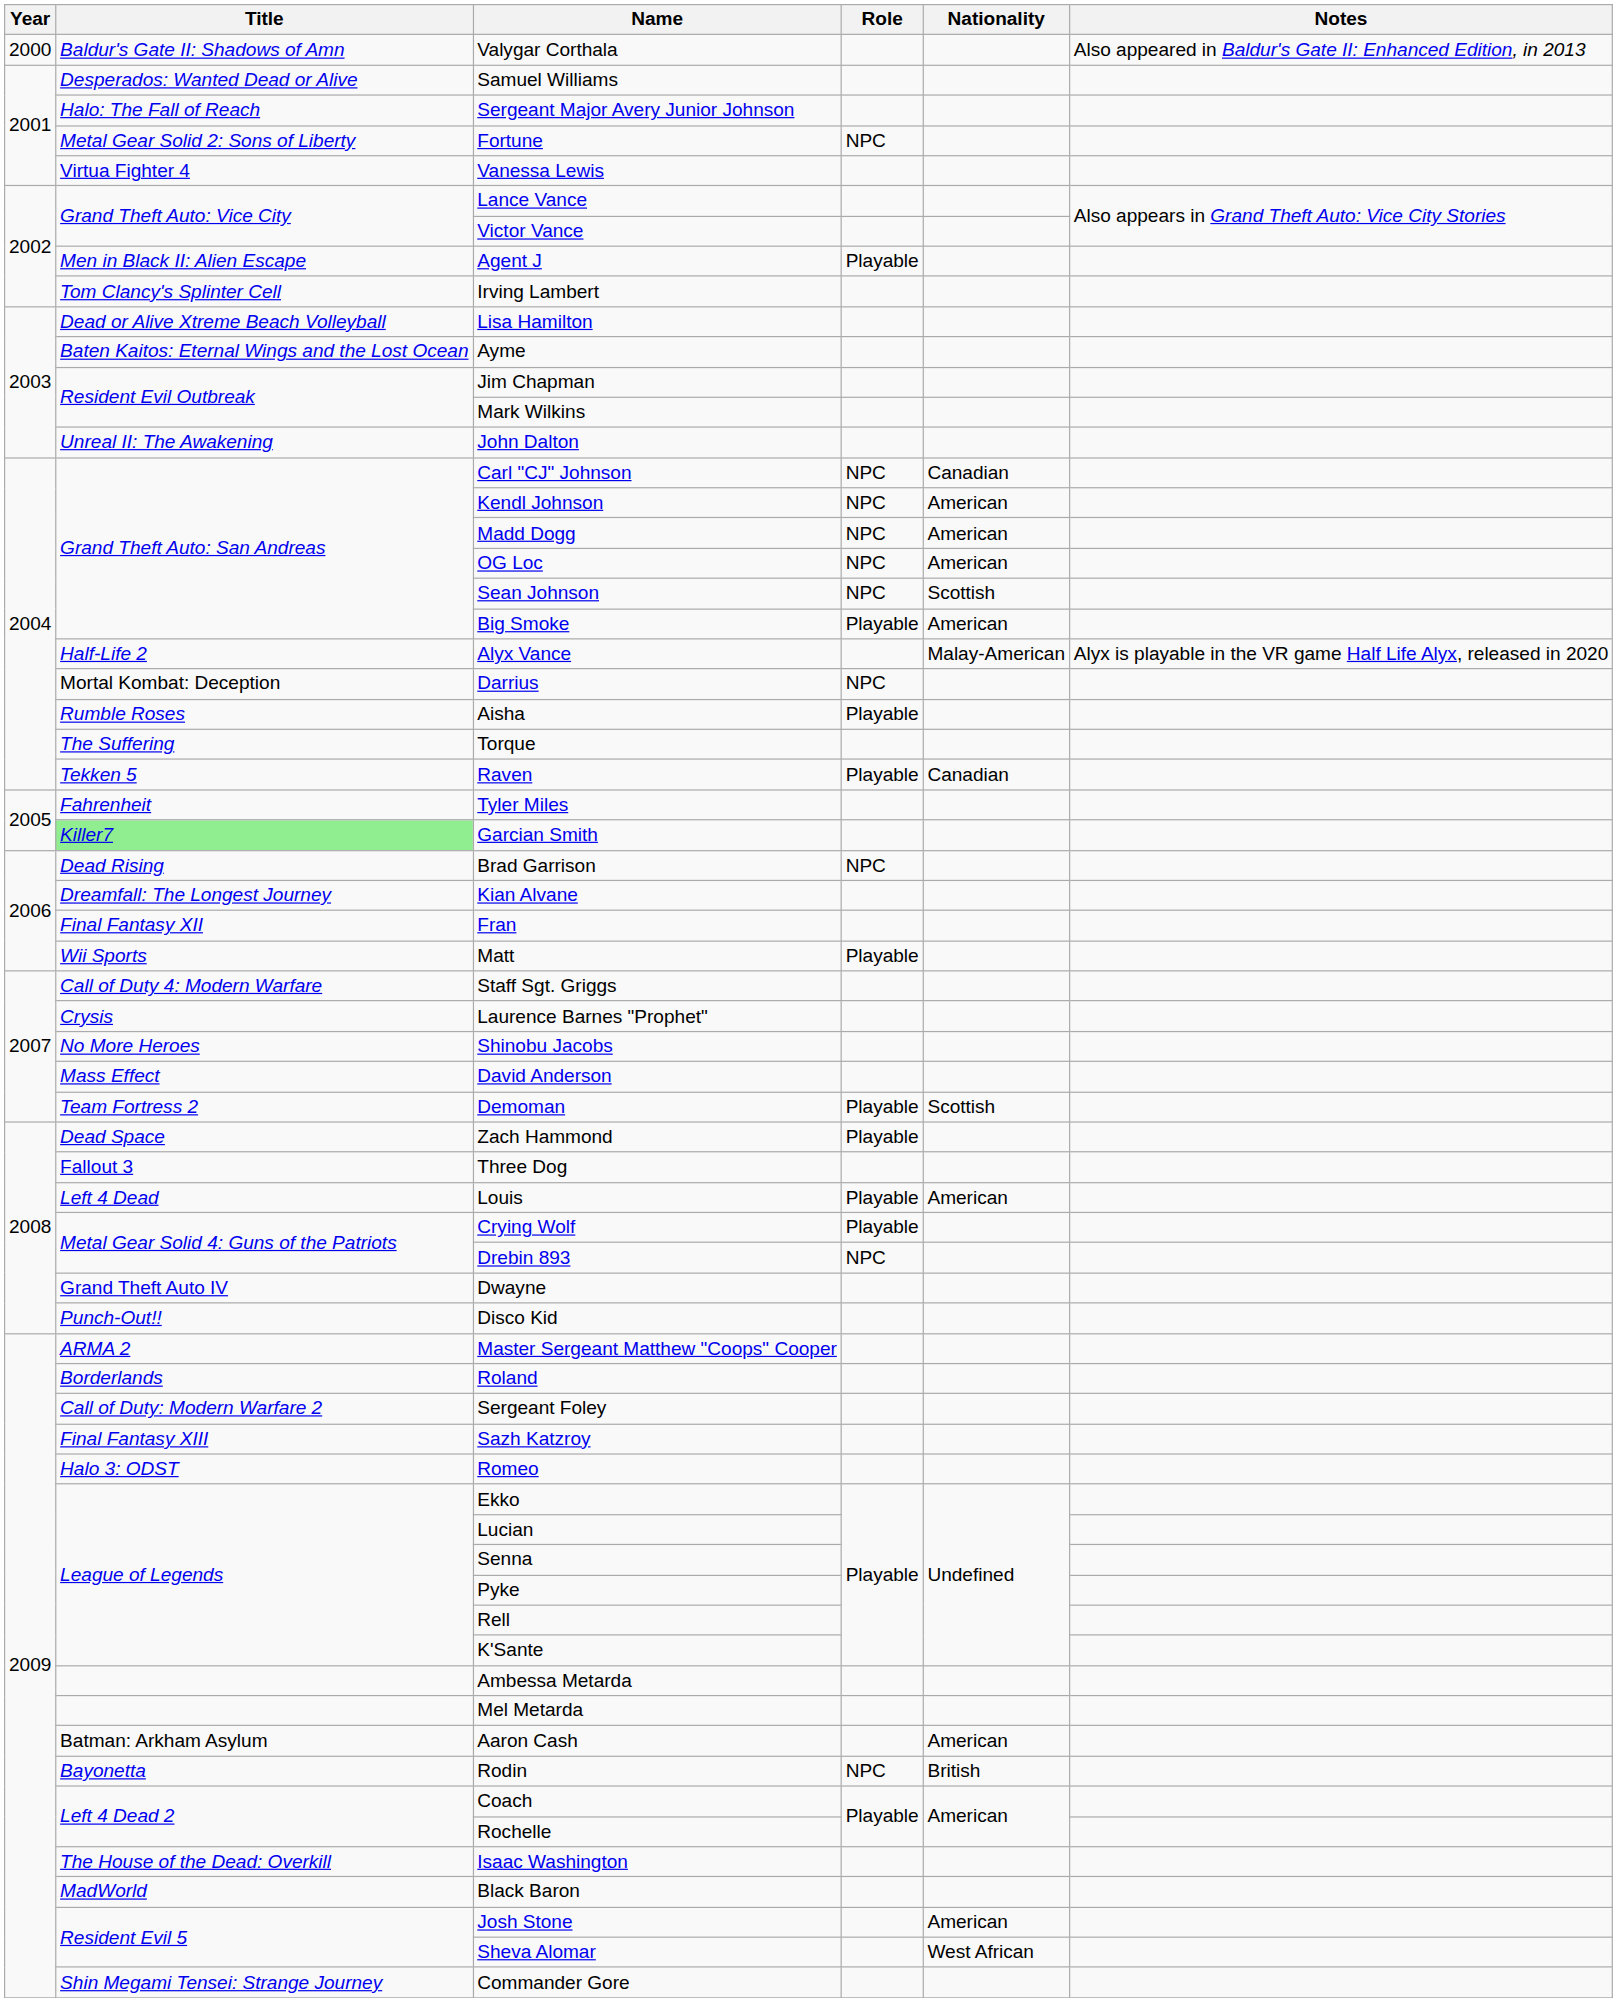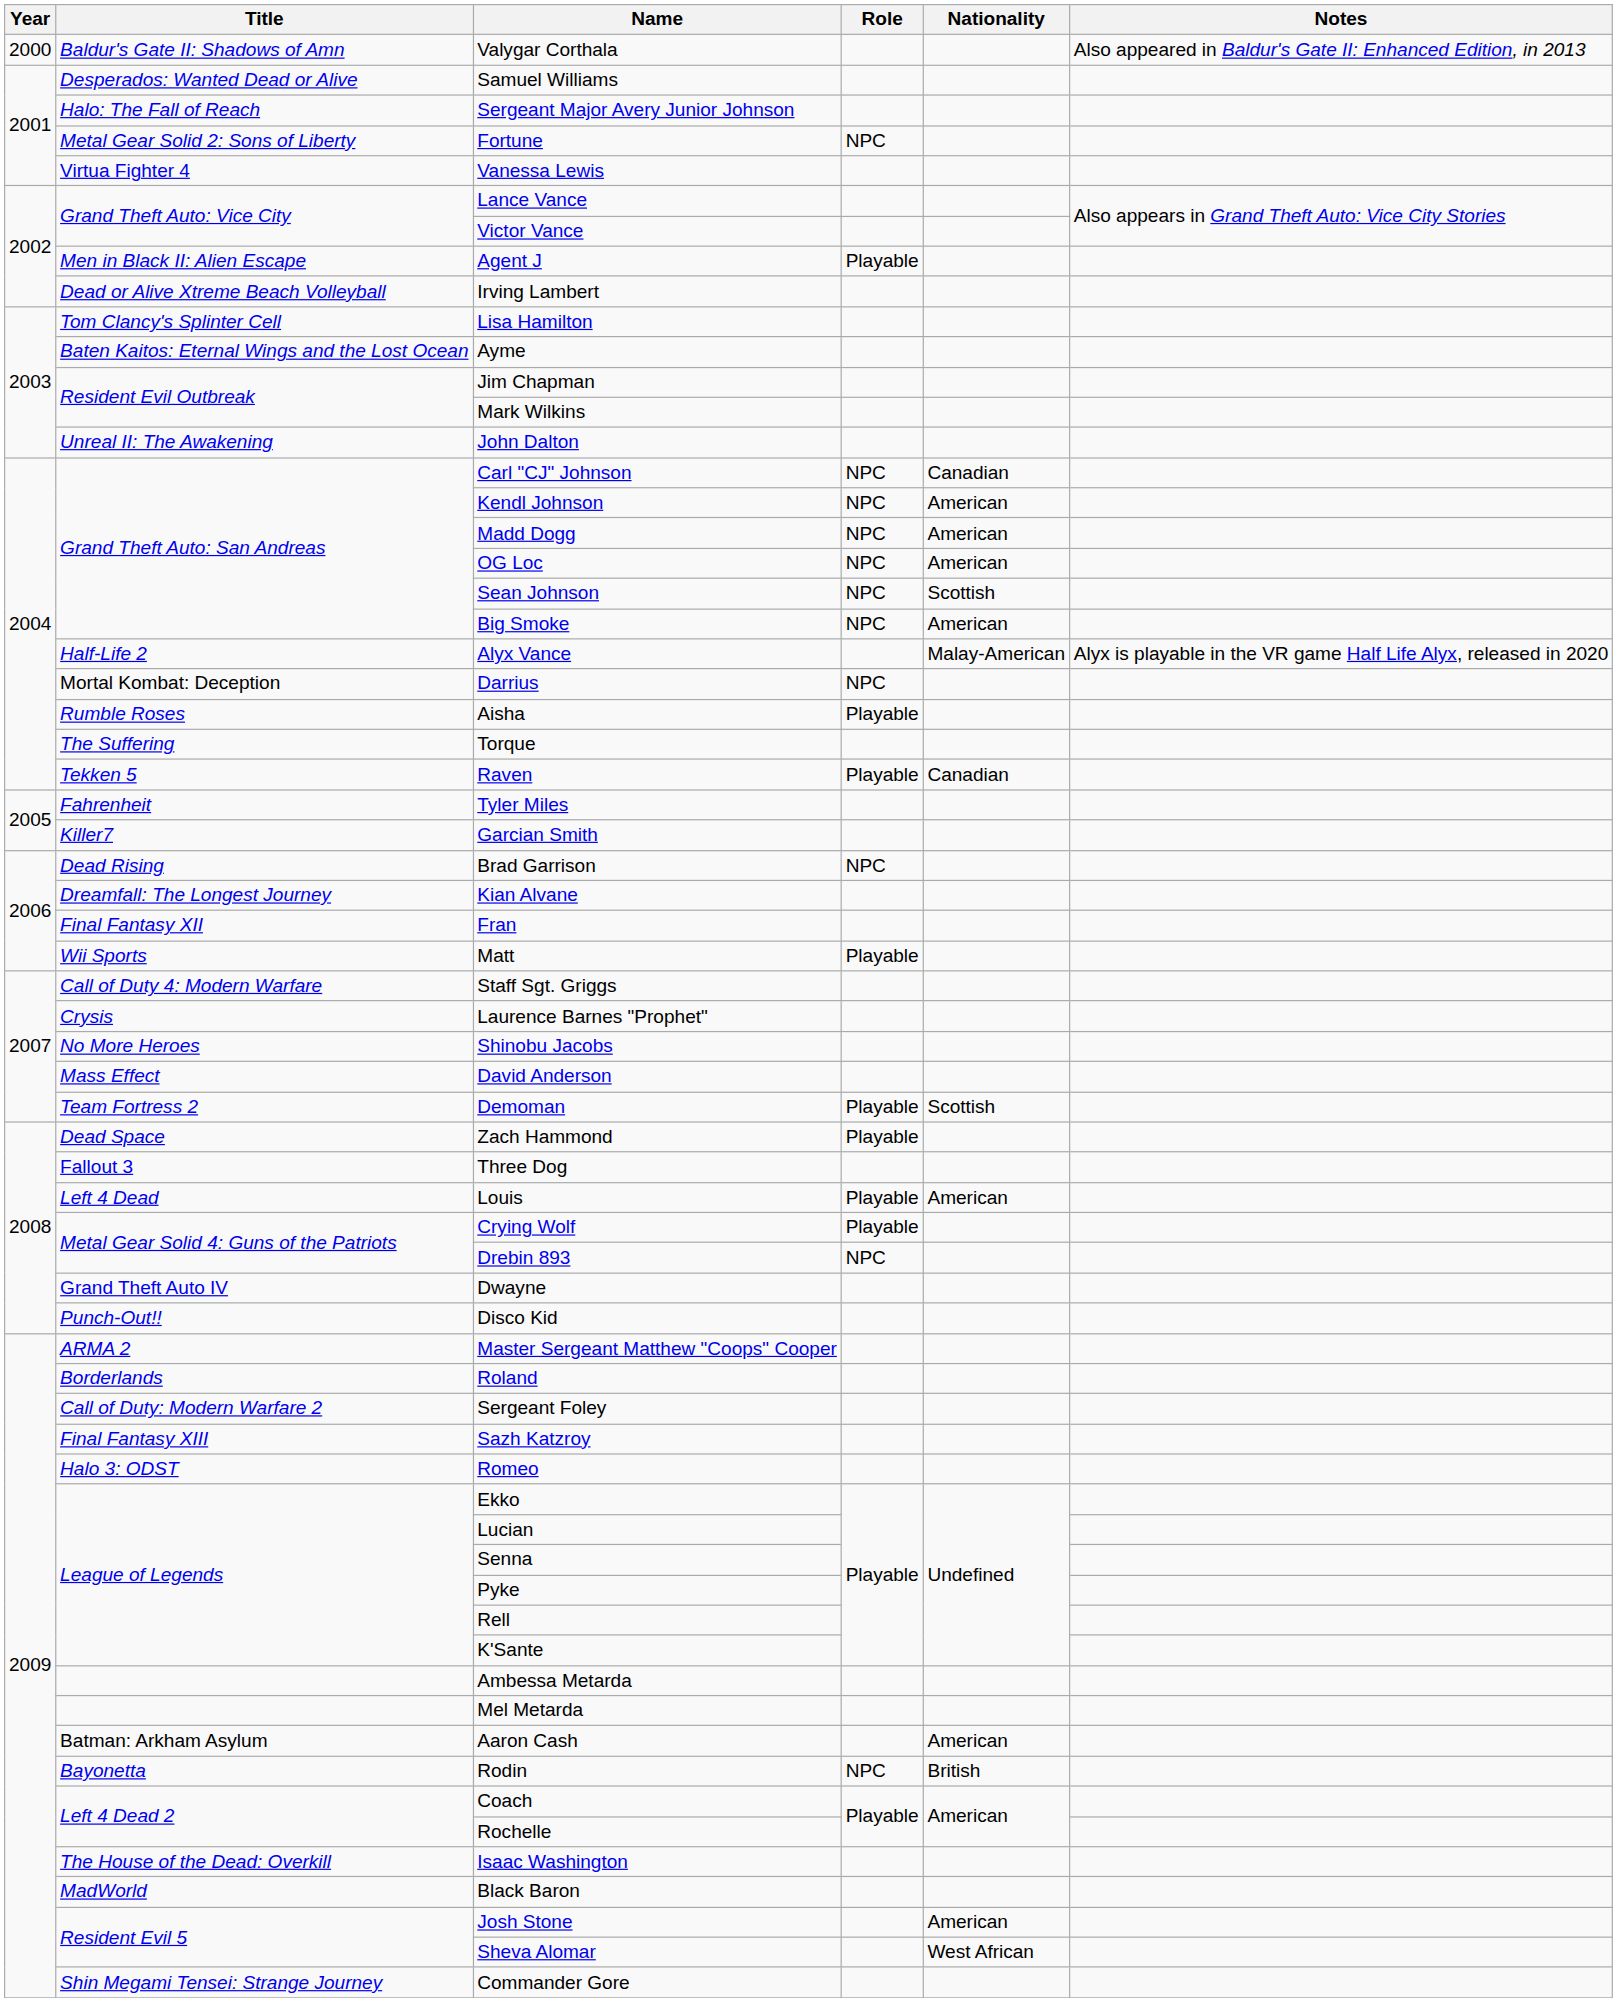Irving Lambert | Title: Tom Clancy's Splinter Cell -> Dead or Alive Xtreme Beach Volleyball
Lisa Hamilton | Title: Dead or Alive Xtreme Beach Volleyball -> Tom Clancy's Splinter Cell
Big Smoke | Role: Playable -> NPC
Garcian Smith | Title: lightgreen background -> no background
